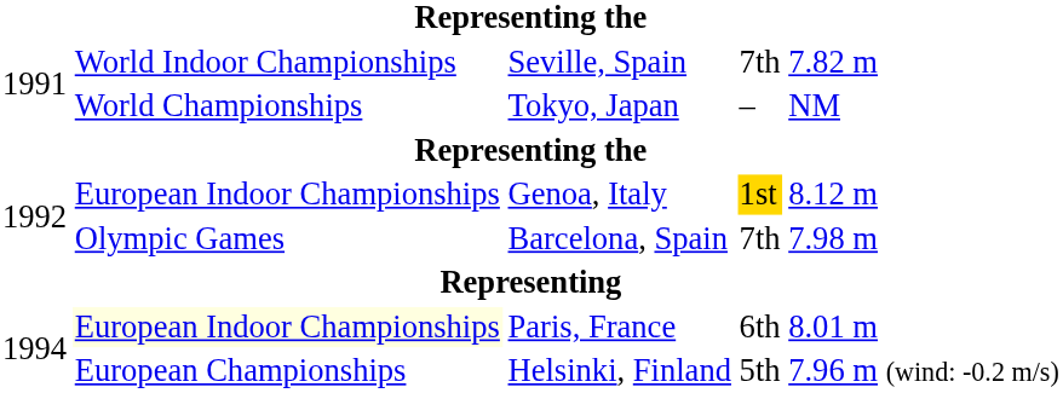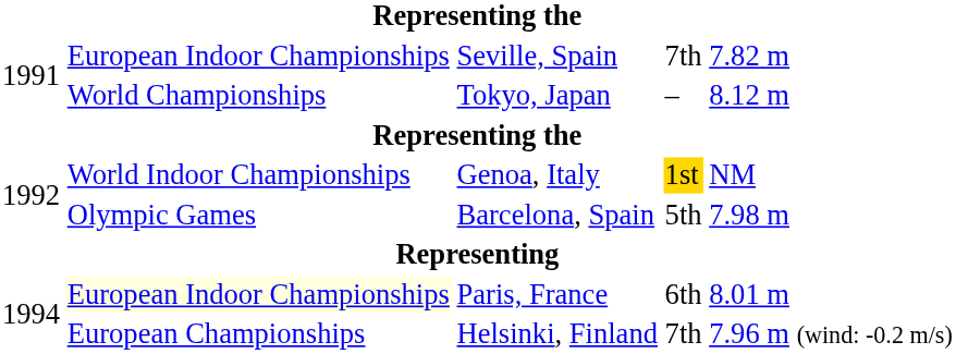Seville, Spain | column 2: World Indoor Championships -> European Indoor Championships
Tokyo, Japan | column 5: NM -> 8.12 m
Genoa, Italy | column 2: European Indoor Championships -> World Indoor Championships
Genoa, Italy | column 5: 8.12 m -> NM
Barcelona, Spain | column 4: 7th -> 5th
Helsinki, Finland | column 4: 5th -> 7th
